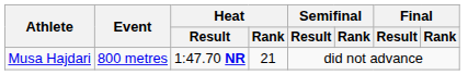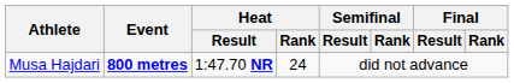Musa Hajdari | Event: normal -> bold
Musa Hajdari | Heat / Rank: 21 -> 24
